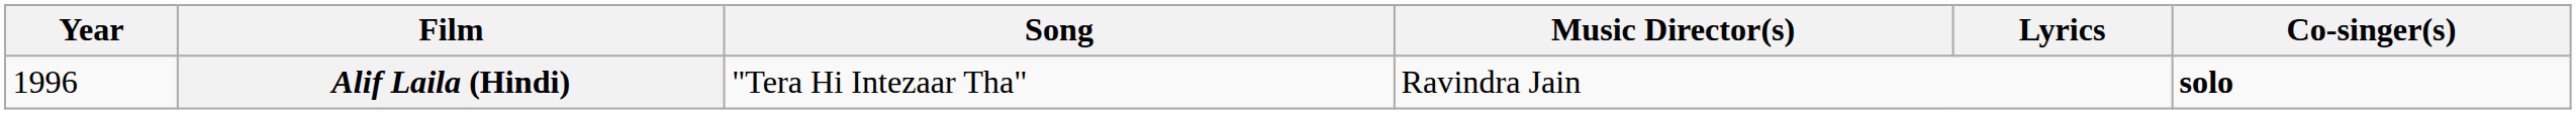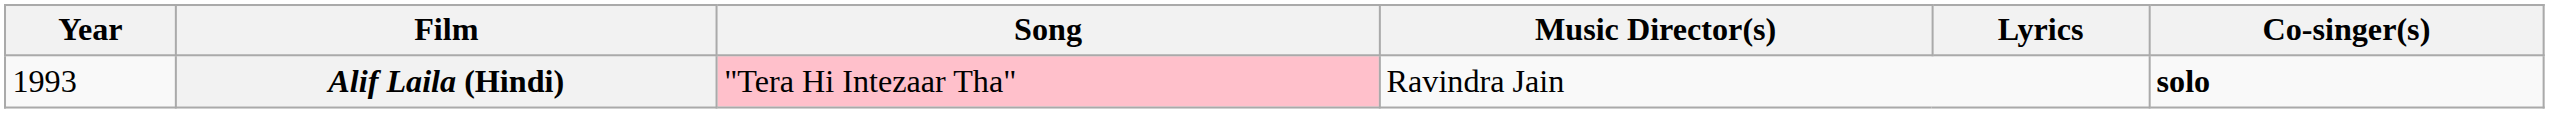Alif Laila (Hindi) | Year: 1996 -> 1993
Alif Laila (Hindi) | Song: no background -> pink background
